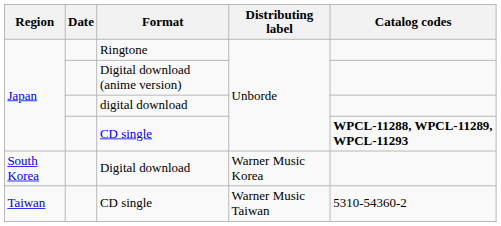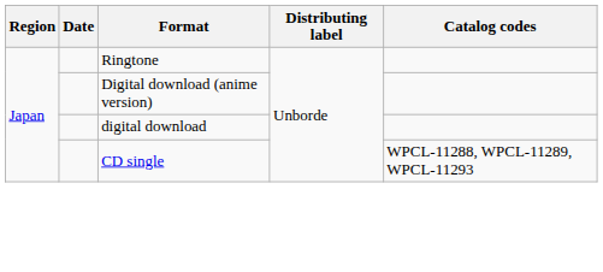Japan / CD single | Catalog codes: bold -> normal
- row: South Korea | Digital download | Warner Music Korea
- row: Taiwan | CD single | Warner Music Taiwan | 5310-54360-2
